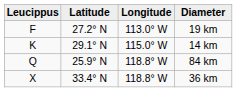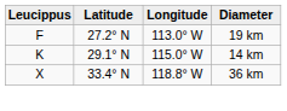- row: Q | 25.9° N | 118.8° W | 84 km
